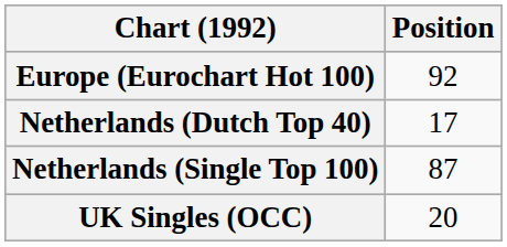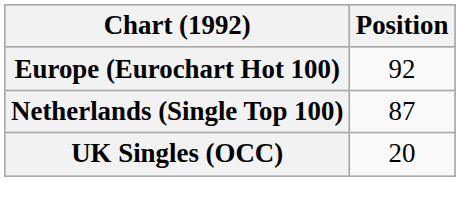- row: Netherlands (Dutch Top 40) | 17
